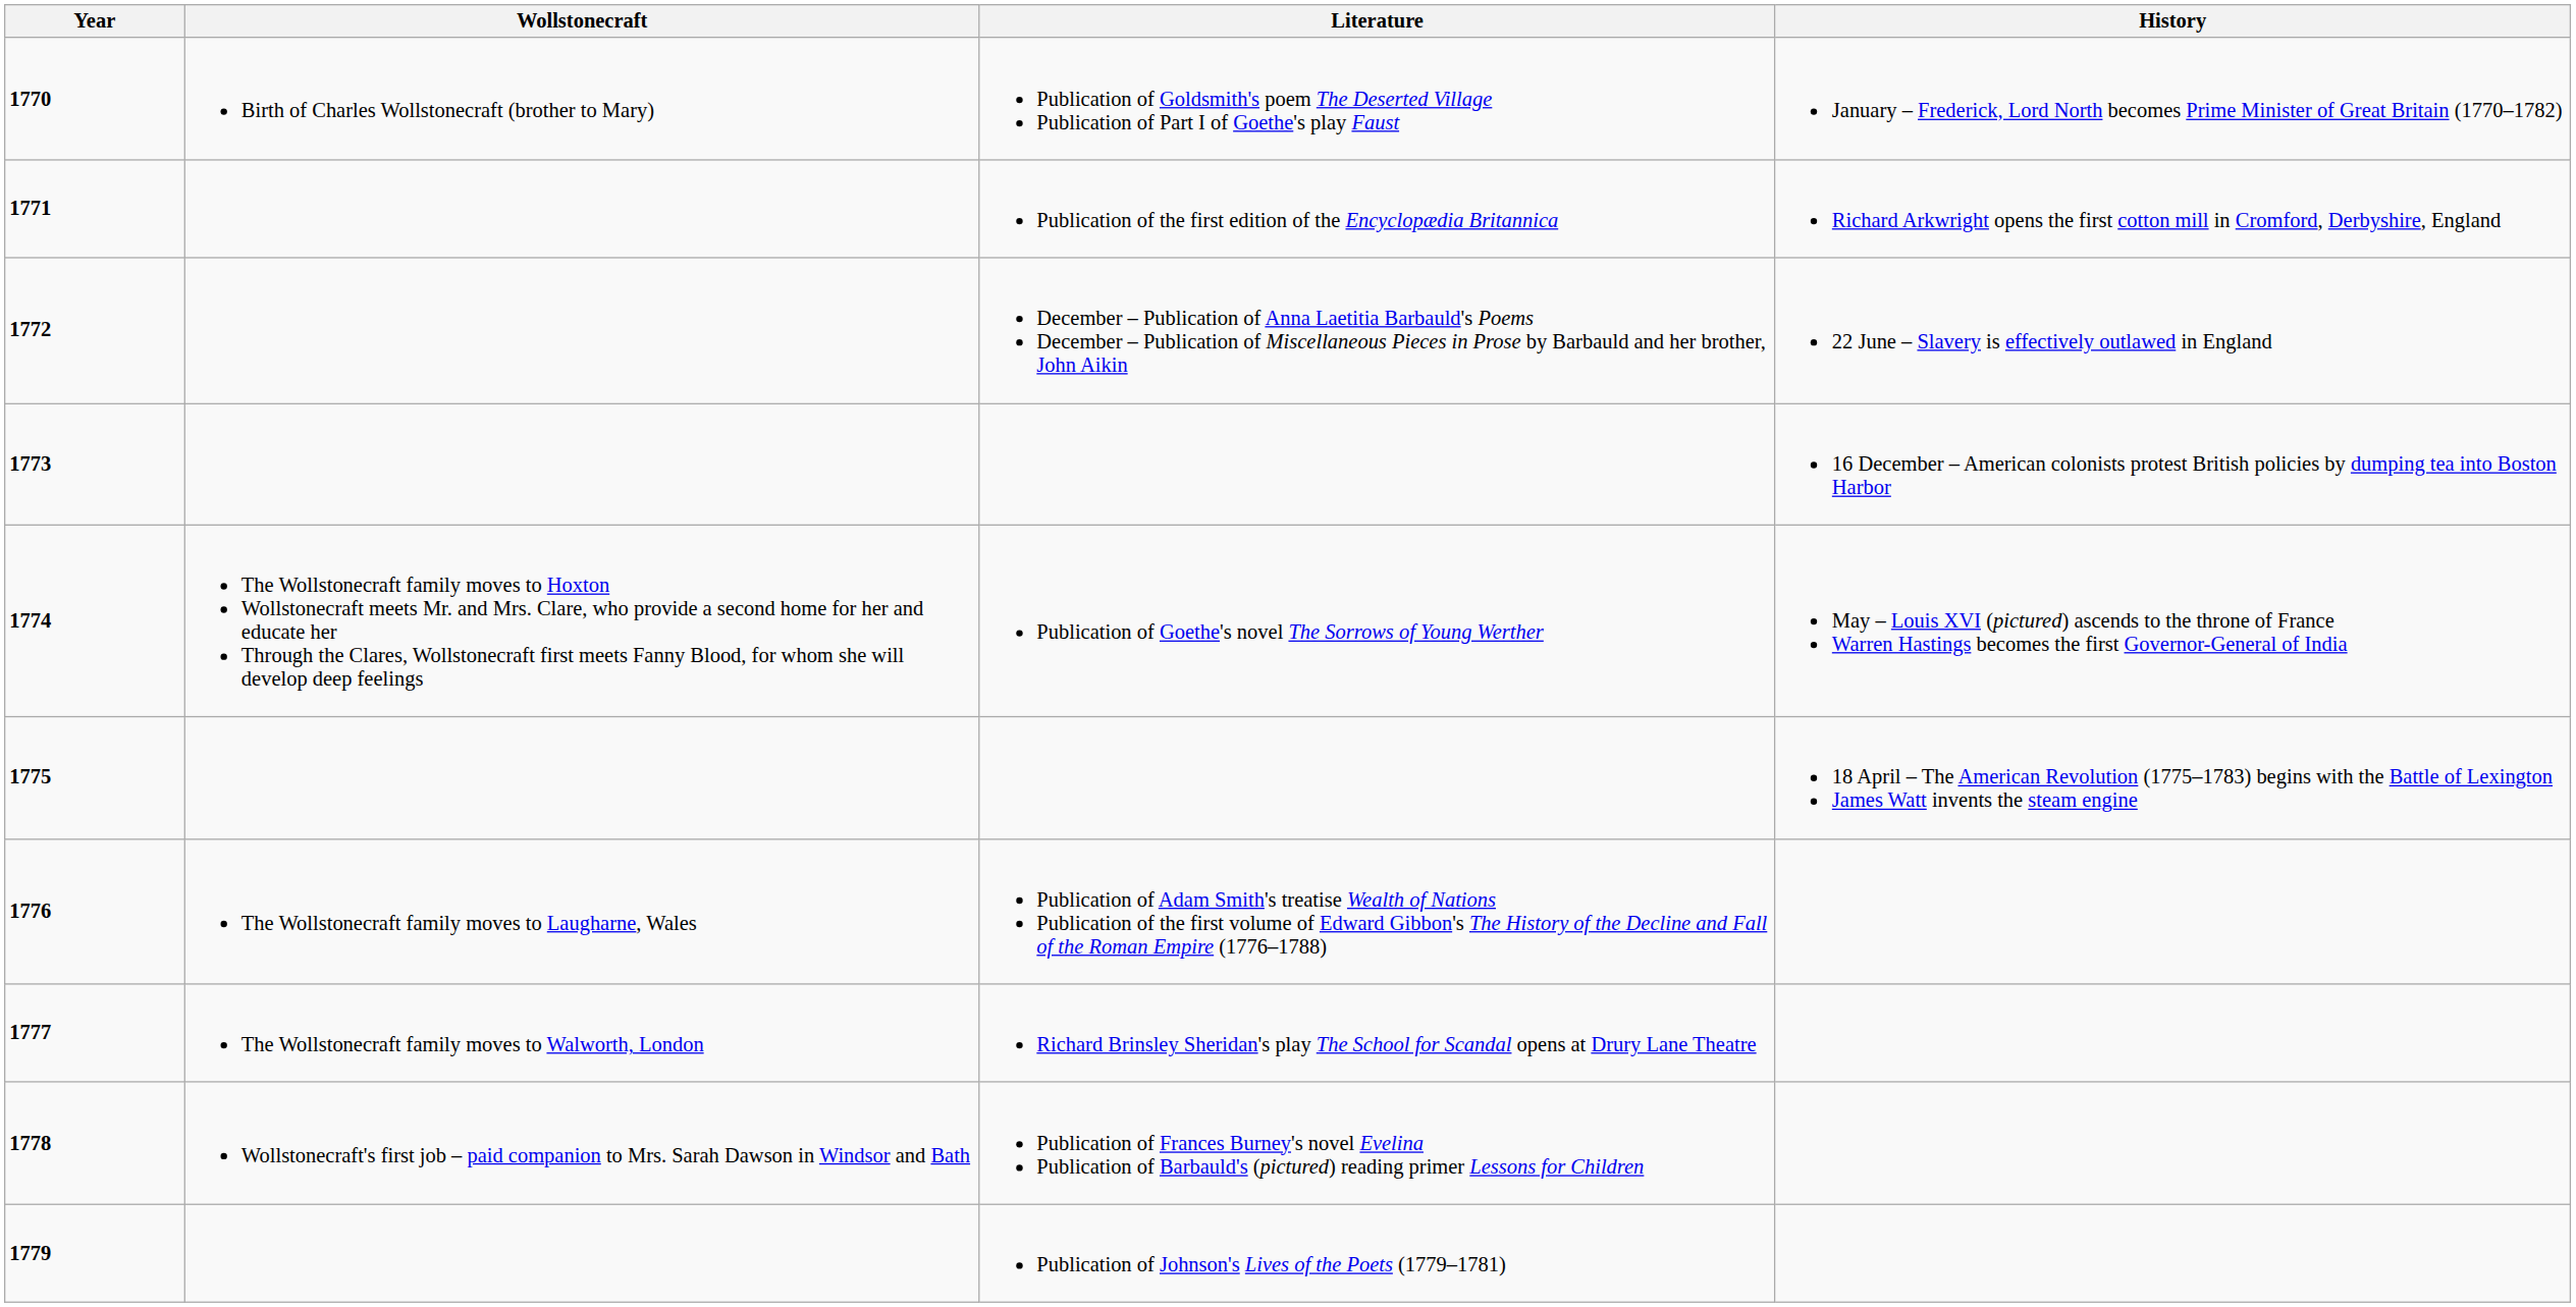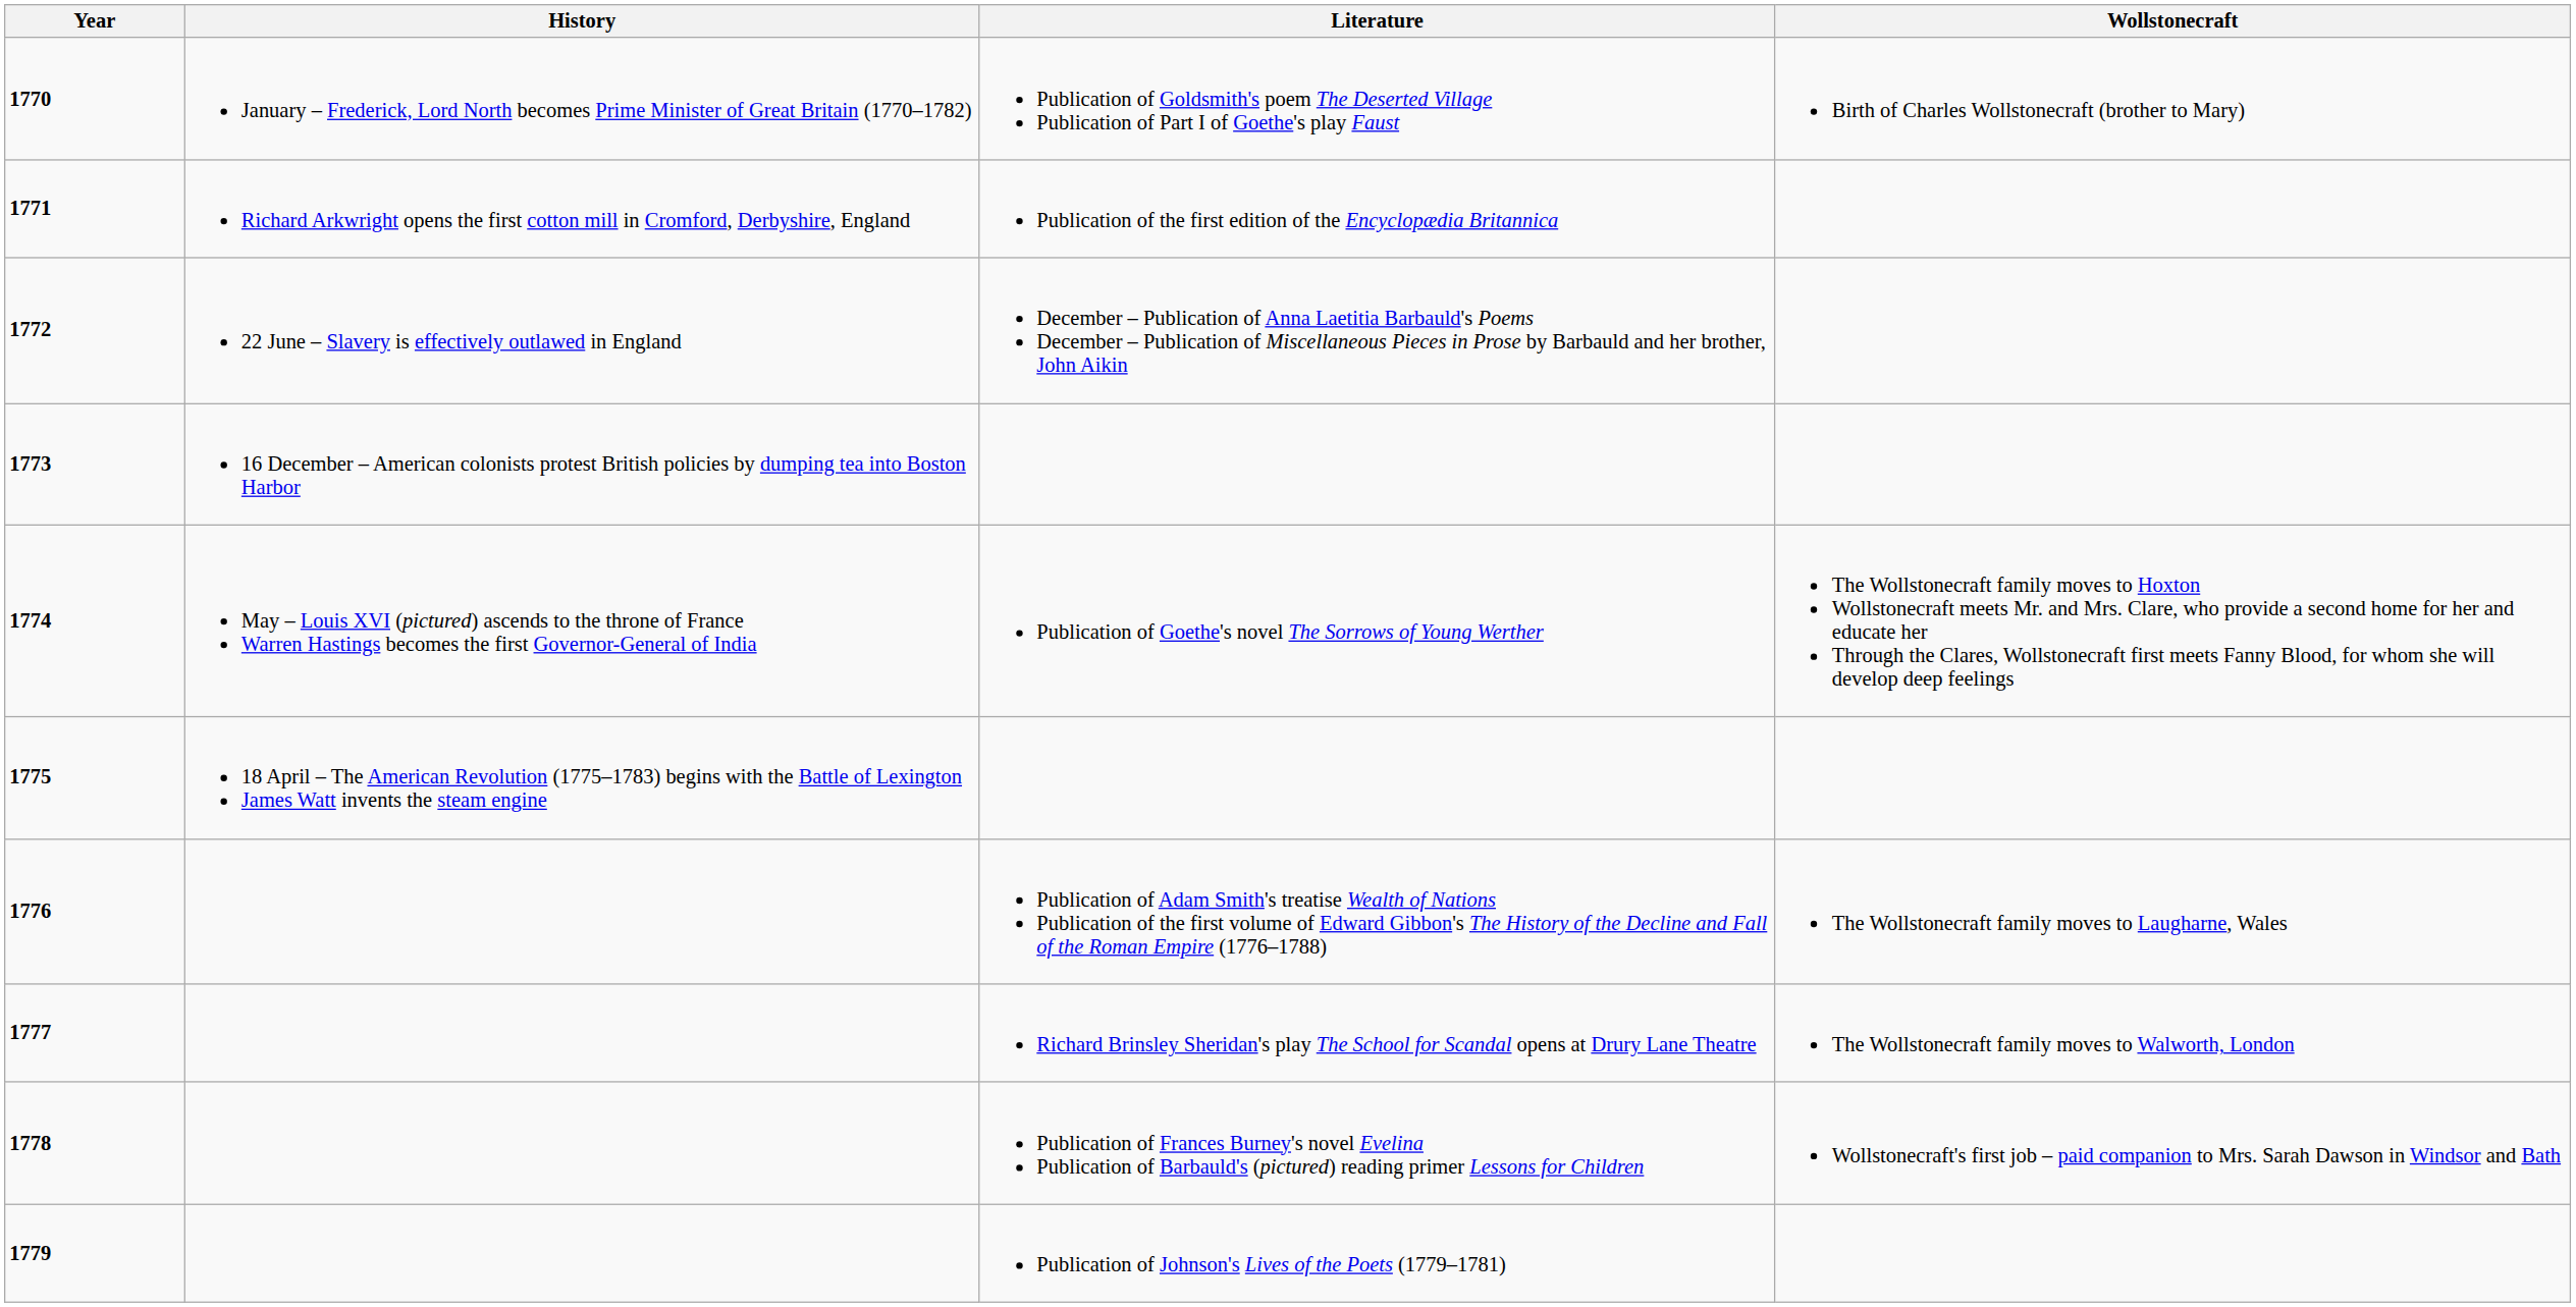columns swapped: Wollstonecraft <-> History
